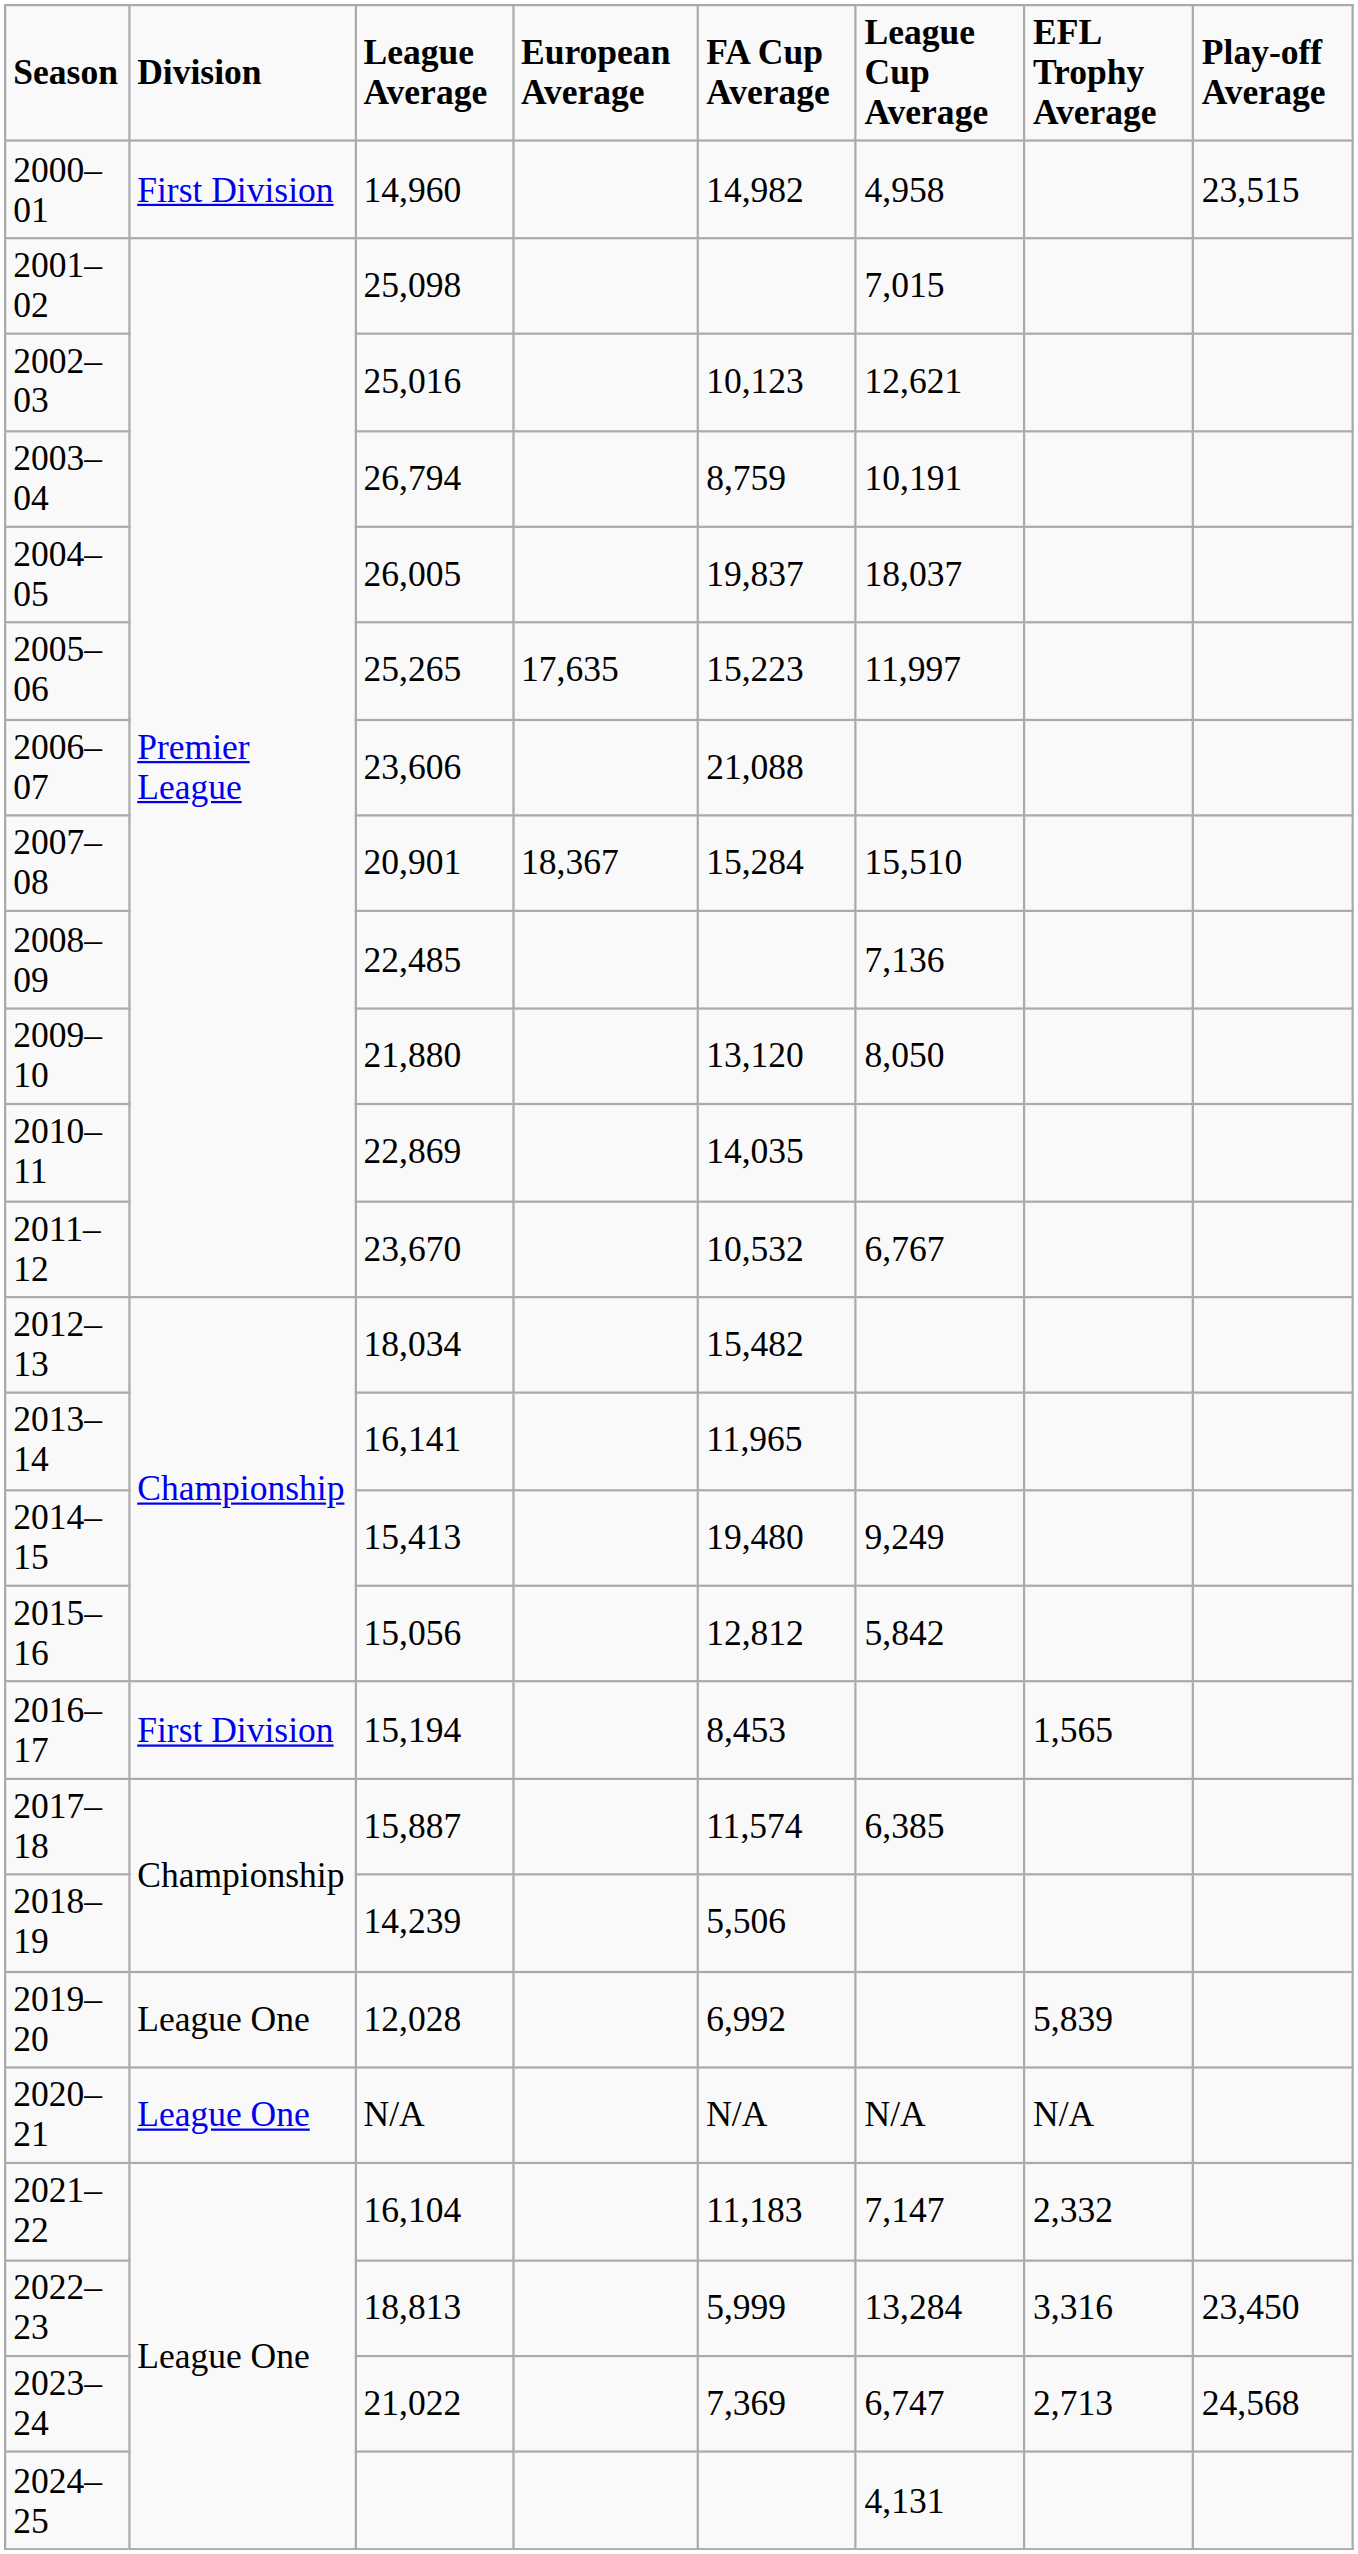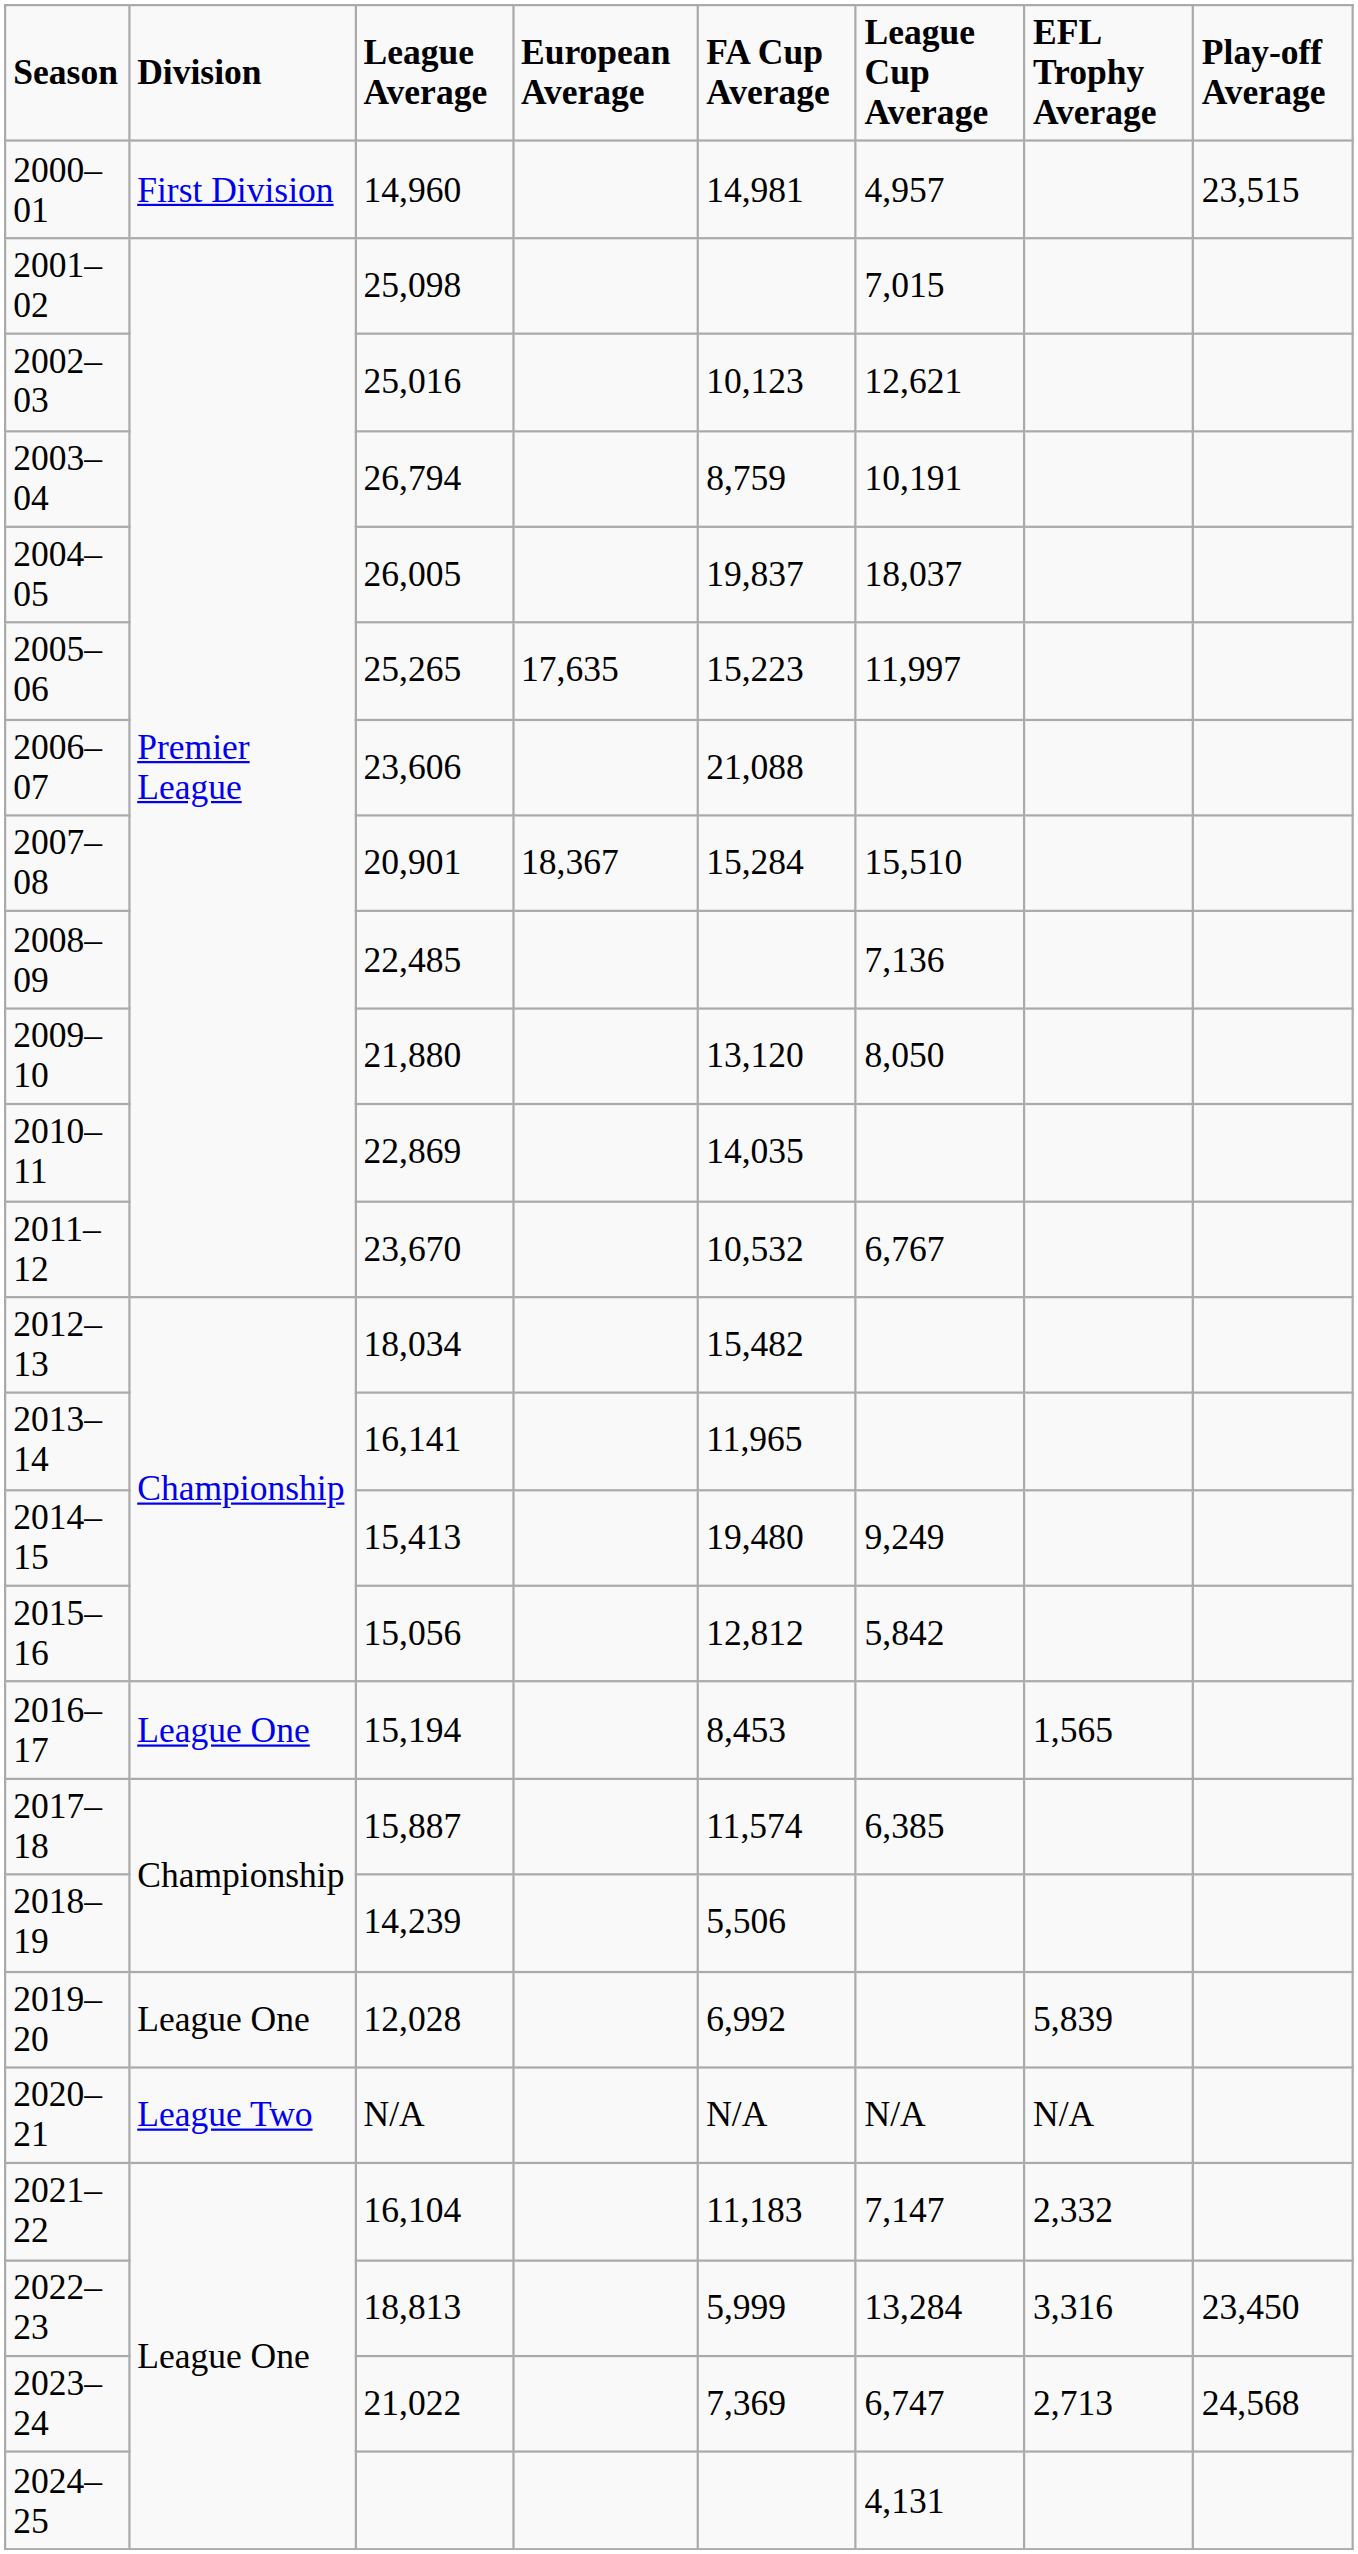2000–01 | FA Cup Average: 14,982 -> 14,981
2000–01 | League Cup Average: 4,958 -> 4,957
2016–17 | Division: First Division -> League One
2020–21 | Division: League One -> League Two
